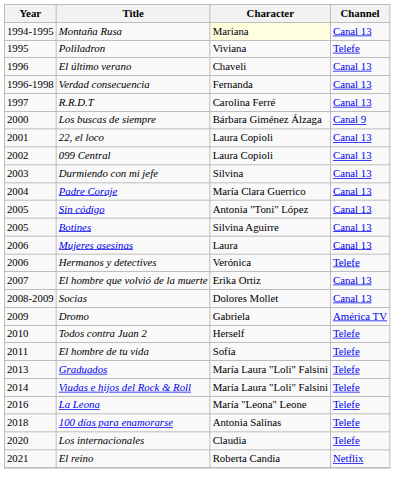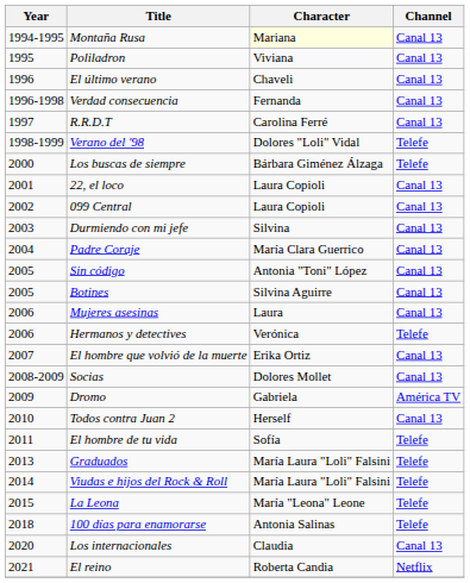Poliladron | Channel: Telefe -> Canal 13
+ row: 1998-1999 | Verano del '98 | Dolores "Loli" Vidal | Telefe
Los buscas de siempre | Channel: Canal 9 -> Telefe
Todos contra Juan 2 | Channel: Telefe -> Canal 13
La Leona | Year: 2016 -> 2015
Los internacionales | Channel: Telefe -> Canal 13
